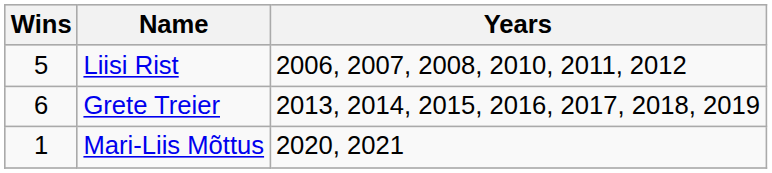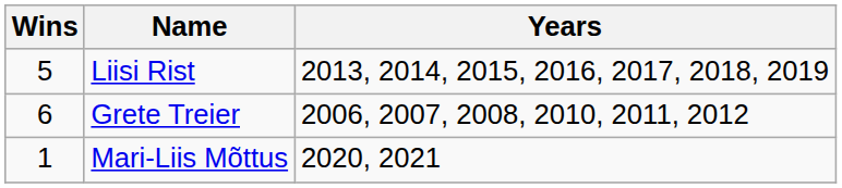Liisi Rist | Years: 2006, 2007, 2008, 2010, 2011, 2012 -> 2013, 2014, 2015, 2016, 2017, 2018, 2019
Grete Treier | Years: 2013, 2014, 2015, 2016, 2017, 2018, 2019 -> 2006, 2007, 2008, 2010, 2011, 2012
